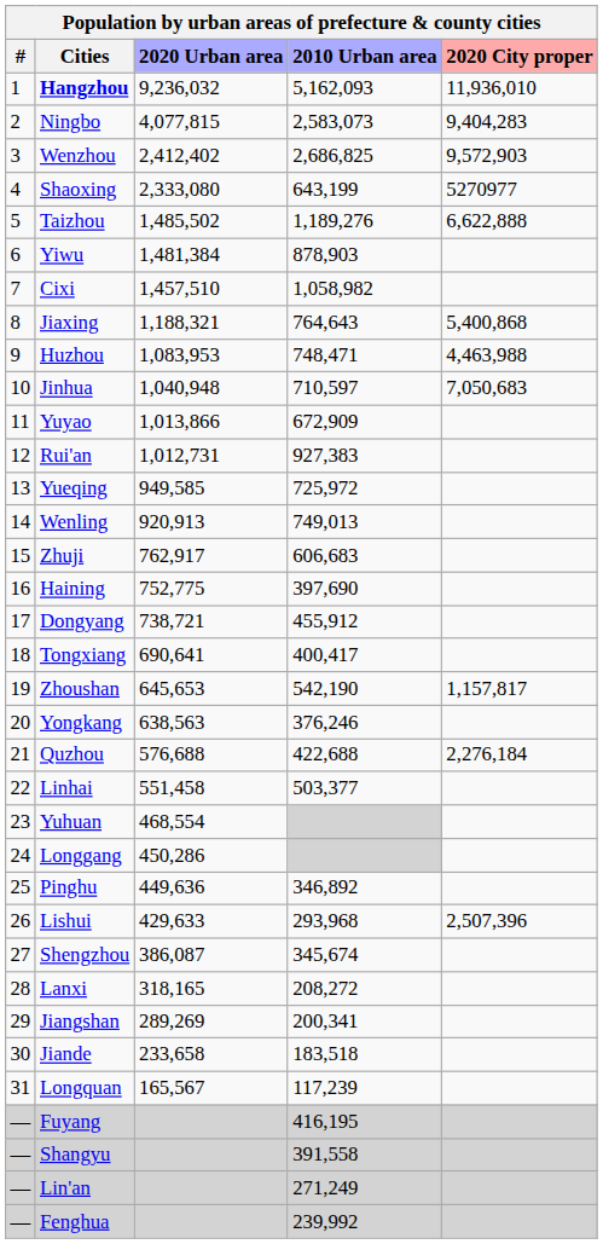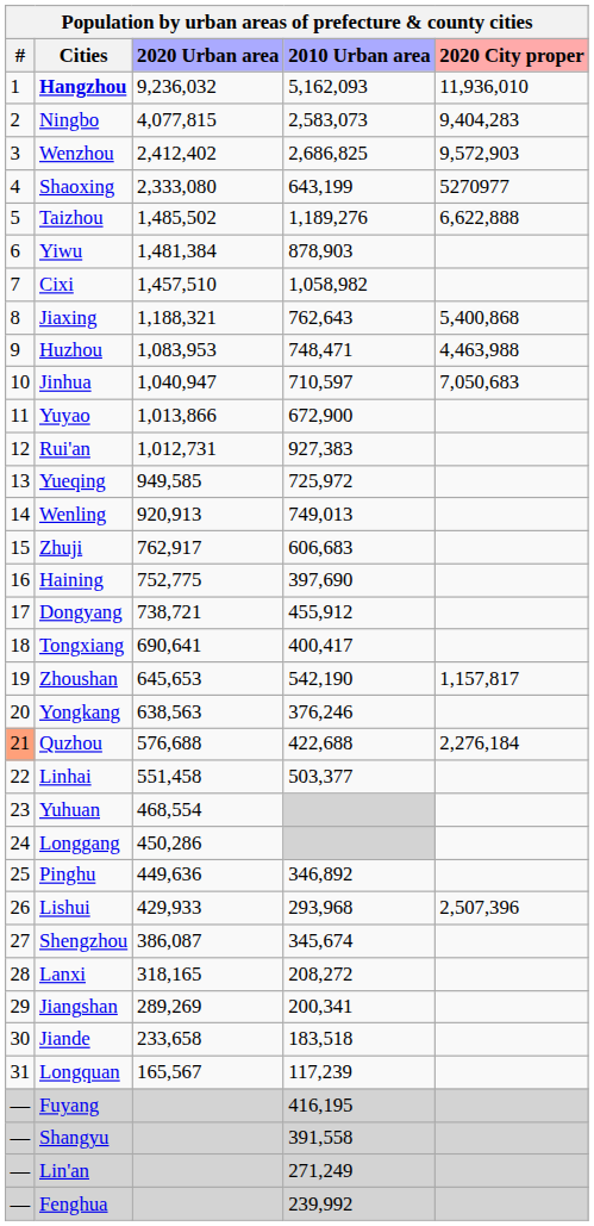Jiaxing | 2010 Urban area: 764,643 -> 762,643
Jinhua | 2020 Urban area: 1,040,948 -> 1,040,947
Yuyao | 2010 Urban area: 672,909 -> 672,900
Quzhou | #: no background -> lightsalmon background
Lishui | 2020 Urban area: 429,633 -> 429,933
